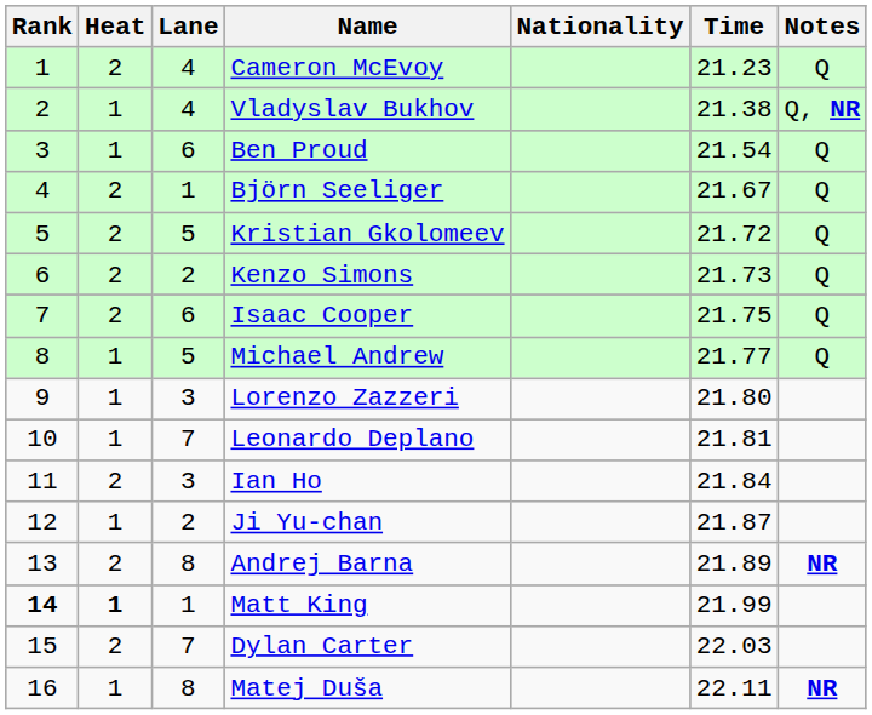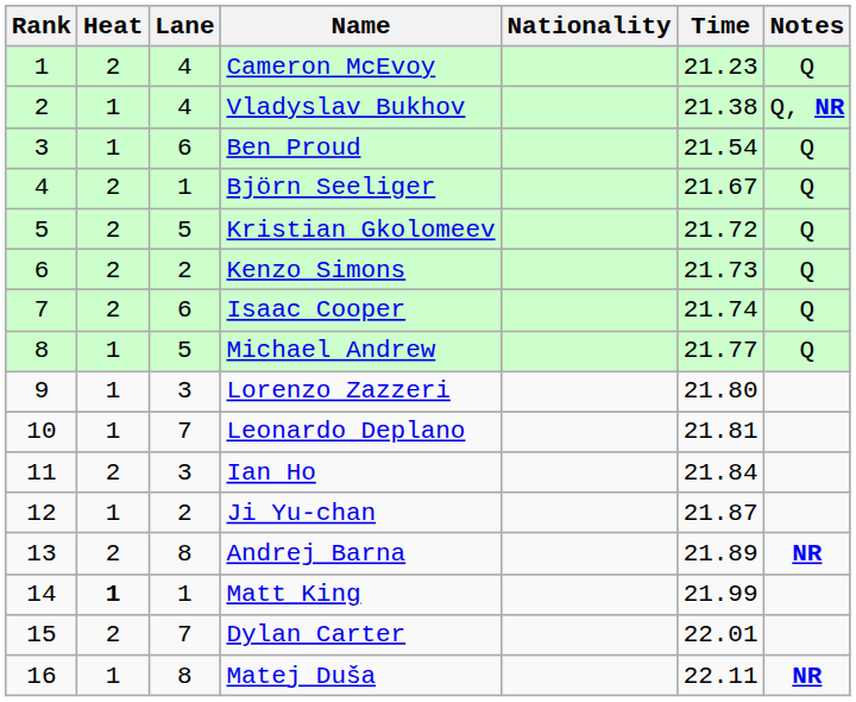Isaac Cooper | Time: 21.75 -> 21.74
Matt King | Rank: bold -> normal
Dylan Carter | Time: 22.03 -> 22.01
